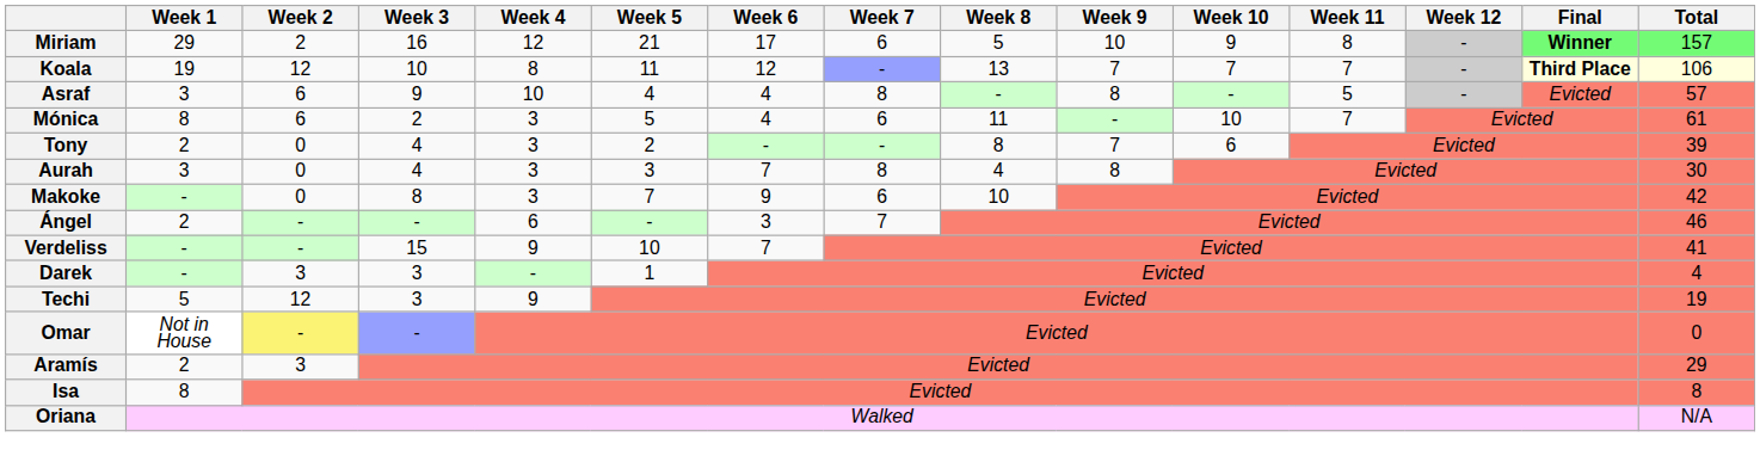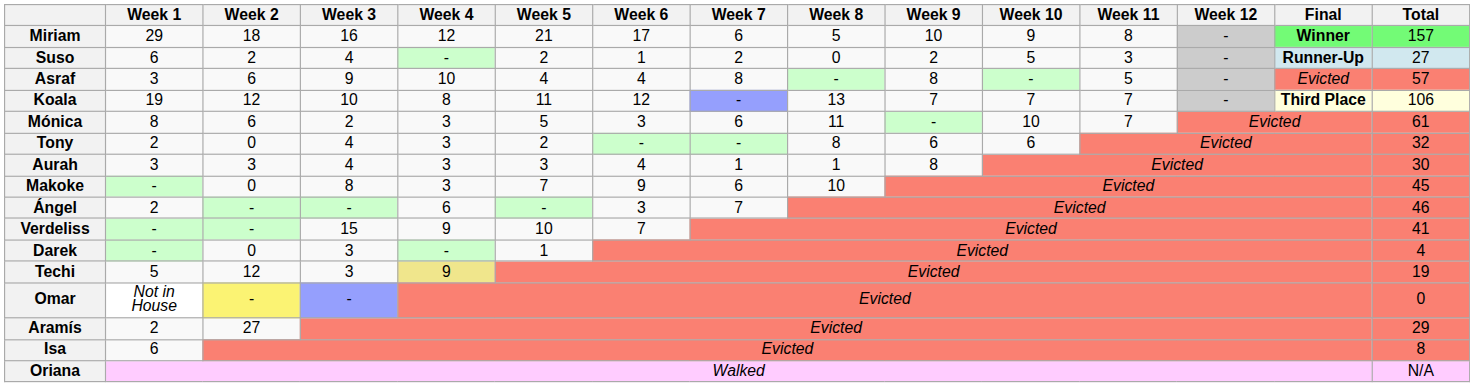Miriam | Week 2: 2 -> 18
+ row: Suso | 6 | 2 | 4 | - | 2 | 1 | 2 | 0 | 2 | 5 | 3 | - | Runner-Up | 27
rows swapped: Koala <-> Asraf
Mónica | Week 6: 4 -> 3
Tony | Week 9: 7 -> 6
Tony | Total: 39 -> 32
Aurah | Week 2: 0 -> 3
Aurah | Week 6: 7 -> 4
Aurah | Week 7: 8 -> 1
Aurah | Week 8: 4 -> 1
Makoke | Total: 42 -> 45
Darek | Week 2: 3 -> 0
Techi | Week 4: no background -> khaki background
Aramís | Week 2: 3 -> 27
Isa | Week 1: 8 -> 6
